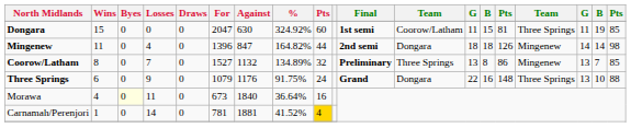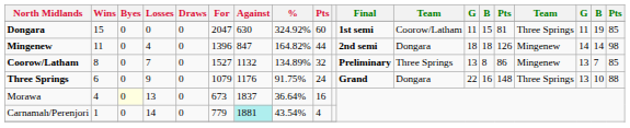Morawa | Losses: 11 -> 13
Morawa | Against: 1840 -> 1837
Carnamah/Perenjori | For: 781 -> 779
Carnamah/Perenjori | Against: no background -> paleturquoise background
Carnamah/Perenjori | %: 41.52% -> 43.54%
Carnamah/Perenjori | column 9: gold background -> no background
